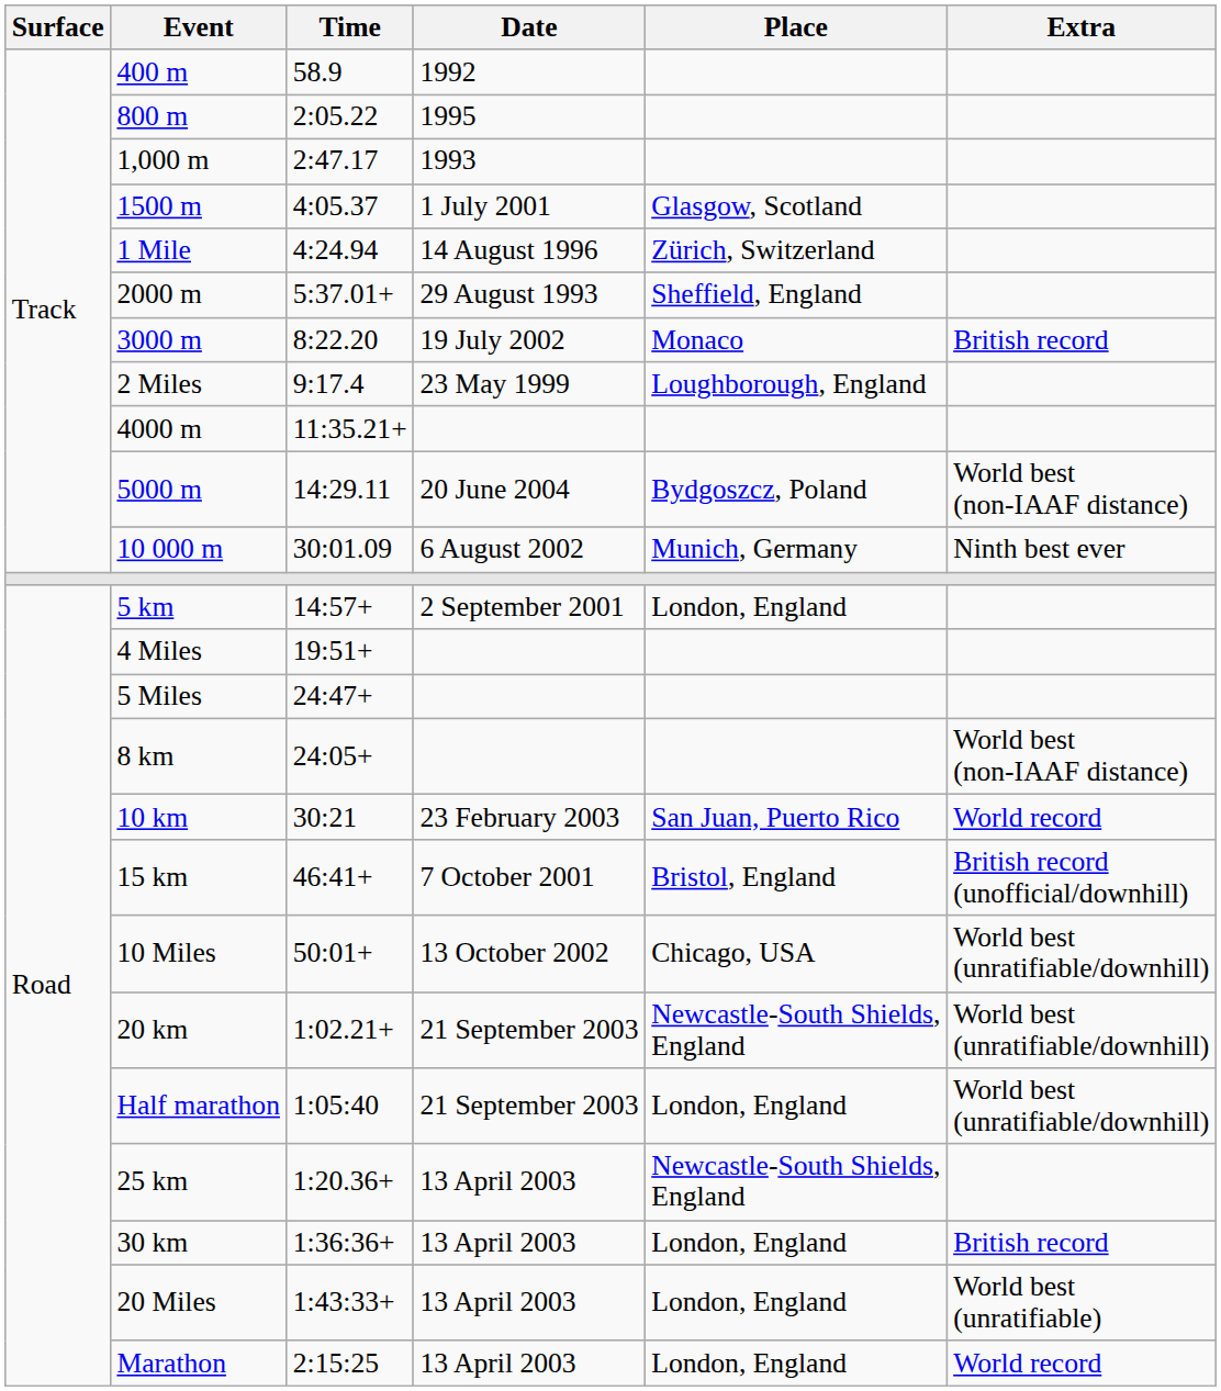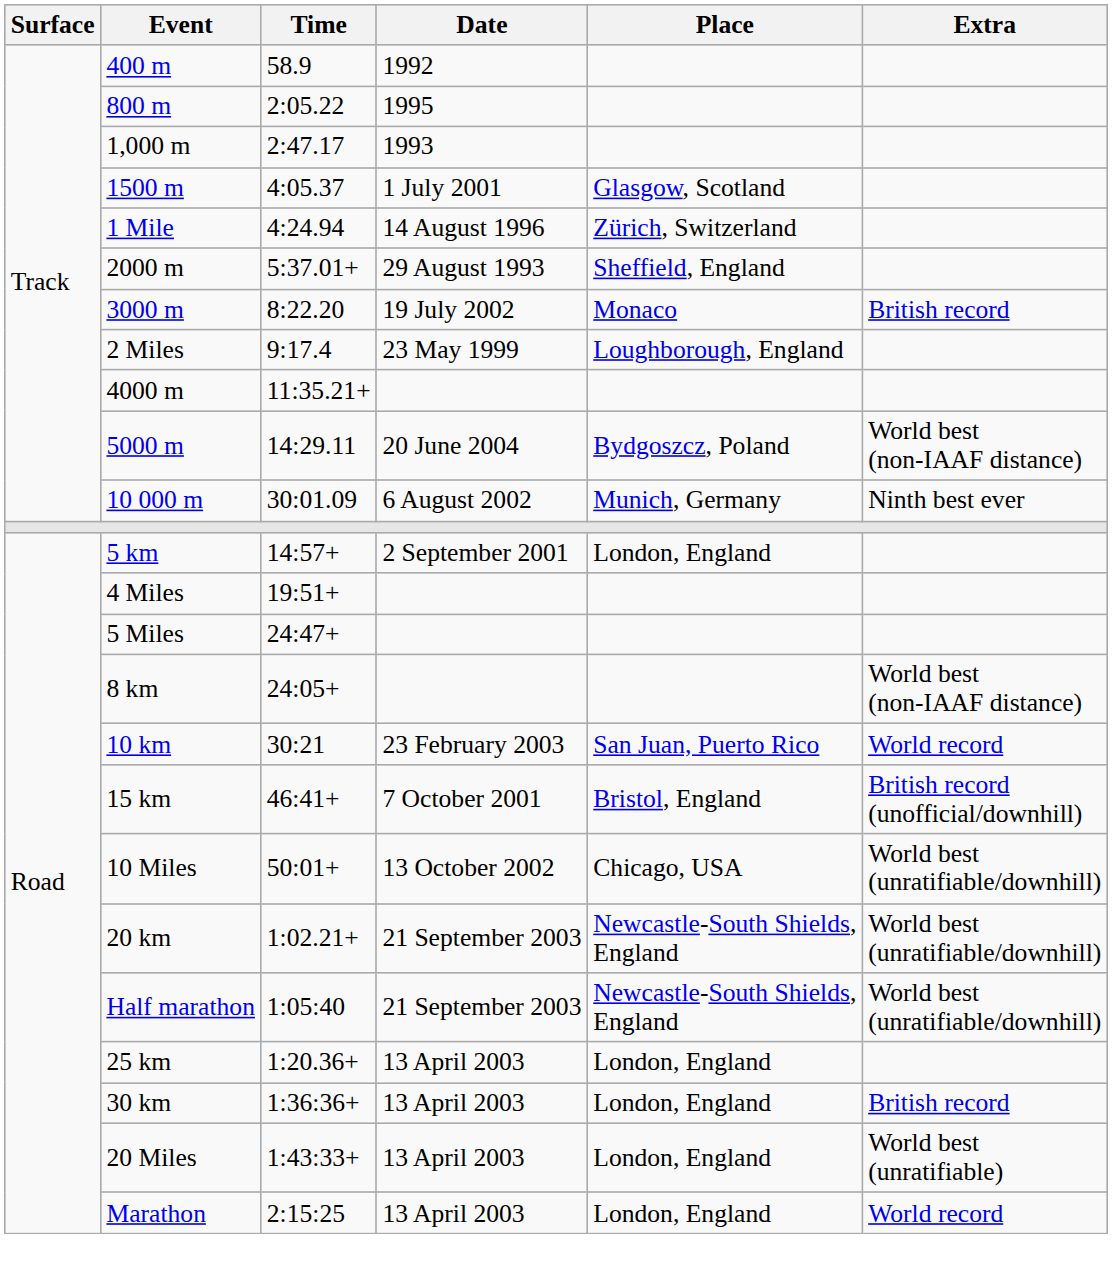Half marathon | Place: London, England -> Newcastle-South Shields, England
25 km | Place: Newcastle-South Shields, England -> London, England
